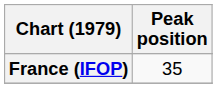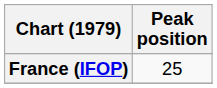France (IFOP) | Peak position: 35 -> 25
